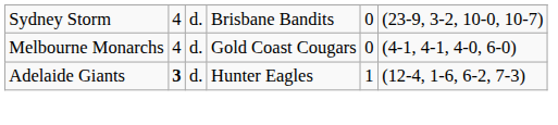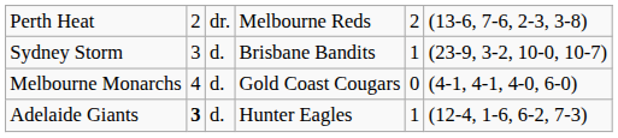+ row: Perth Heat | 2 | dr. | Melbourne Reds | 2 | (13-6, 7-6, 2-3, 3-8)
Sydney Storm | column 2: 4 -> 3
Sydney Storm | column 5: 0 -> 1
